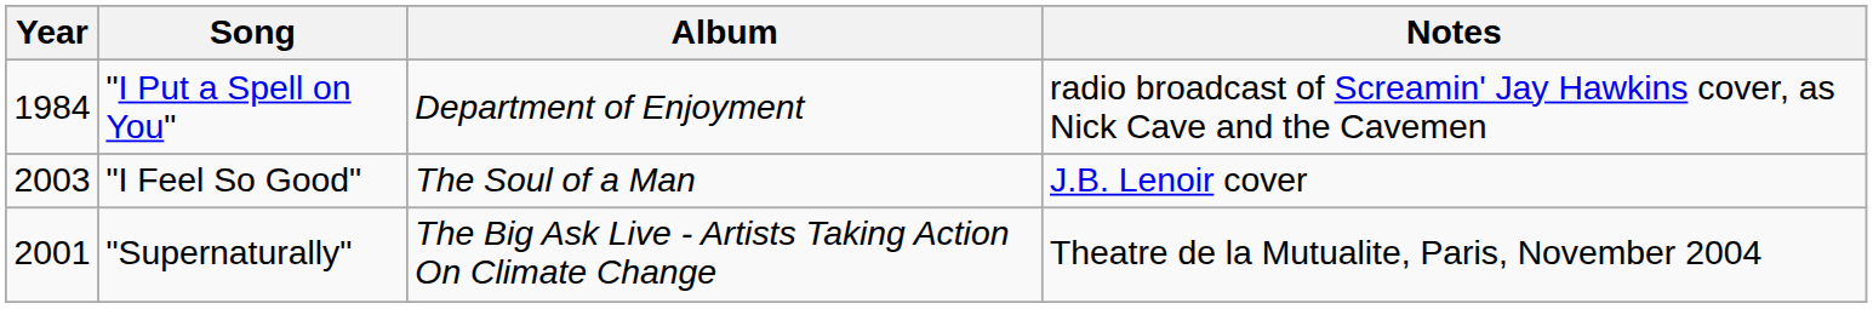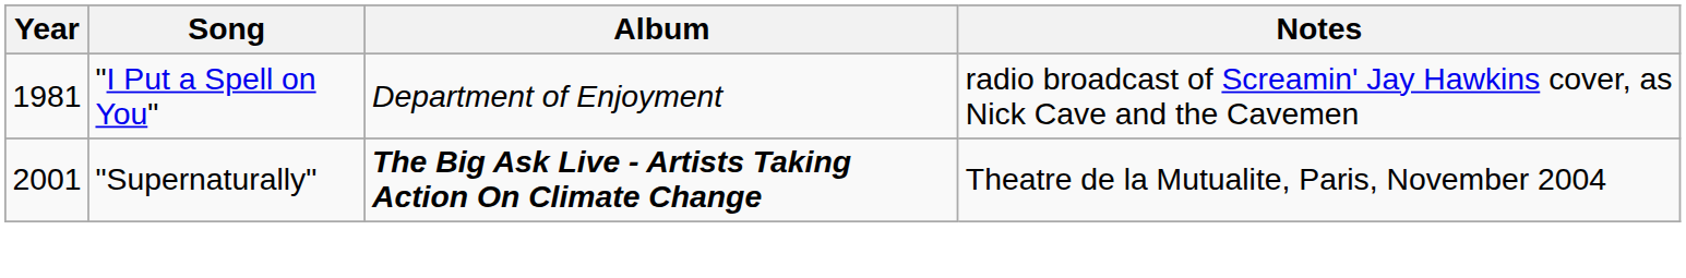"I Put a Spell on You" | Year: 1984 -> 1981
- row: 2003 | "I Feel So Good" | The Soul of a Man | J.B. Lenoir cover
"Supernaturally" | Album: normal -> bold
